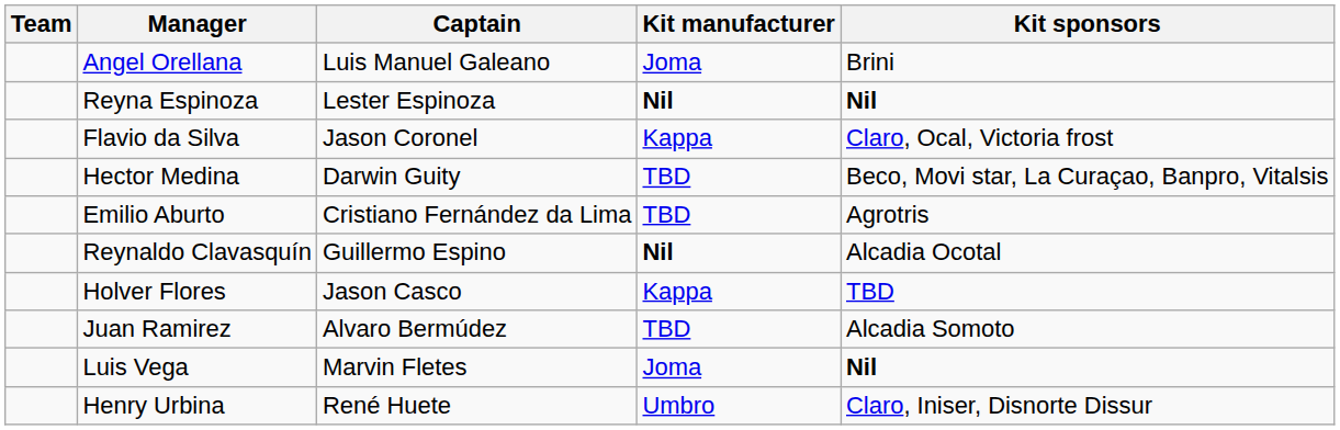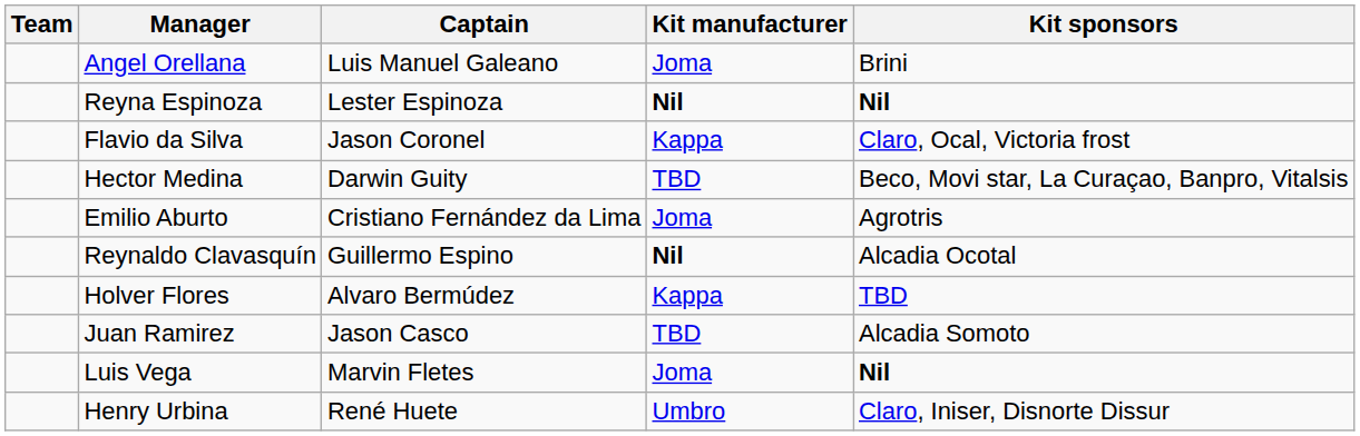Emilio Aburto | Kit manufacturer: TBD -> Joma
Holver Flores | Captain: Jason Casco -> Alvaro Bermúdez
Juan Ramirez | Captain: Alvaro Bermúdez -> Jason Casco
